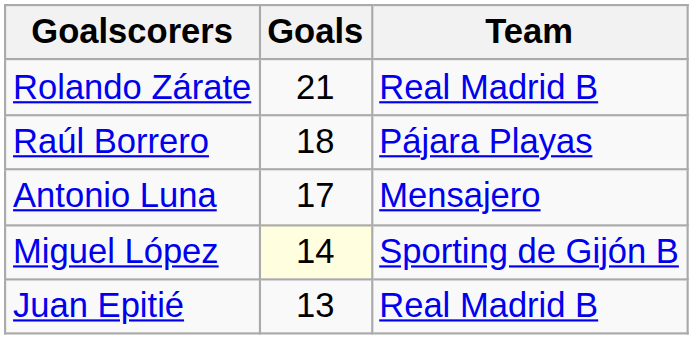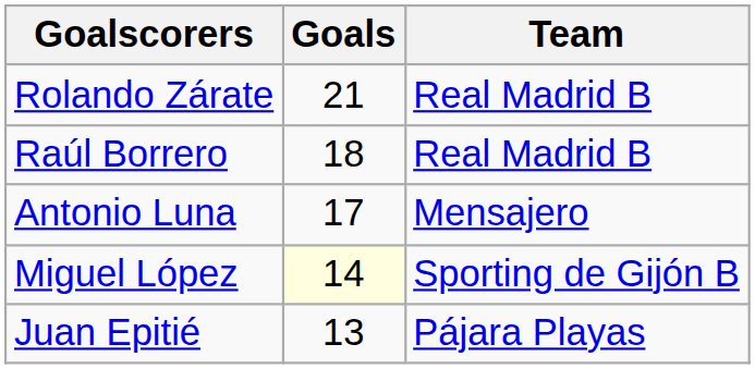Raúl Borrero | Team: Pájara Playas -> Real Madrid B
Juan Epitié | Team: Real Madrid B -> Pájara Playas
